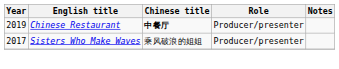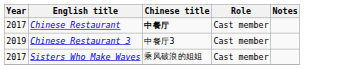Chinese Restaurant | Year: 2019 -> 2017
Chinese Restaurant | Role: Producer/presenter -> Cast member
+ row: 2019 | Chinese Restaurant 3 | 中餐厅3 | Cast member
Sisters Who Make Waves | Role: Producer/presenter -> Cast member
